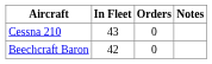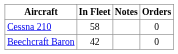columns swapped: Orders <-> Notes
Cessna 210 | In Fleet: 43 -> 58
